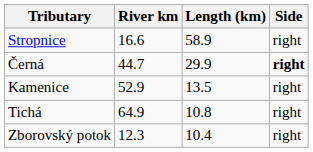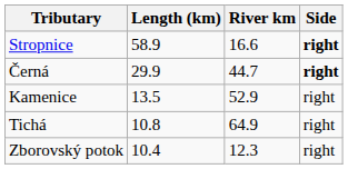columns swapped: Length (km) <-> River km
Stropnice | Side: normal -> bold
